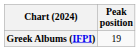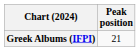Greek Albums (IFPI) | Peak position: 19 -> 21
